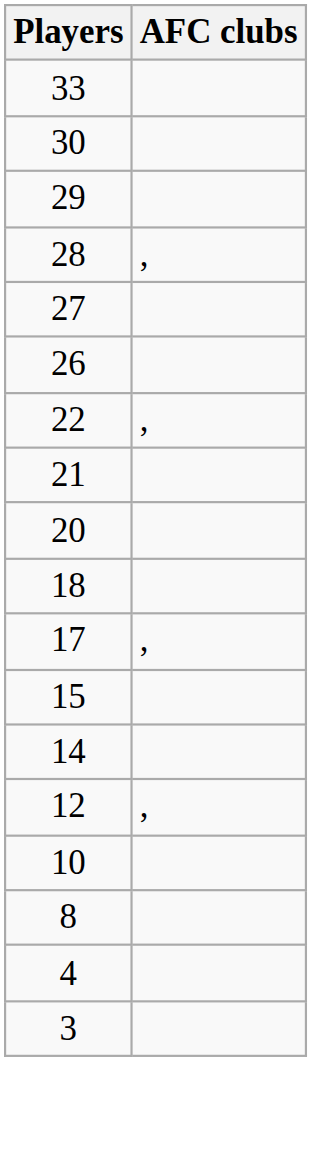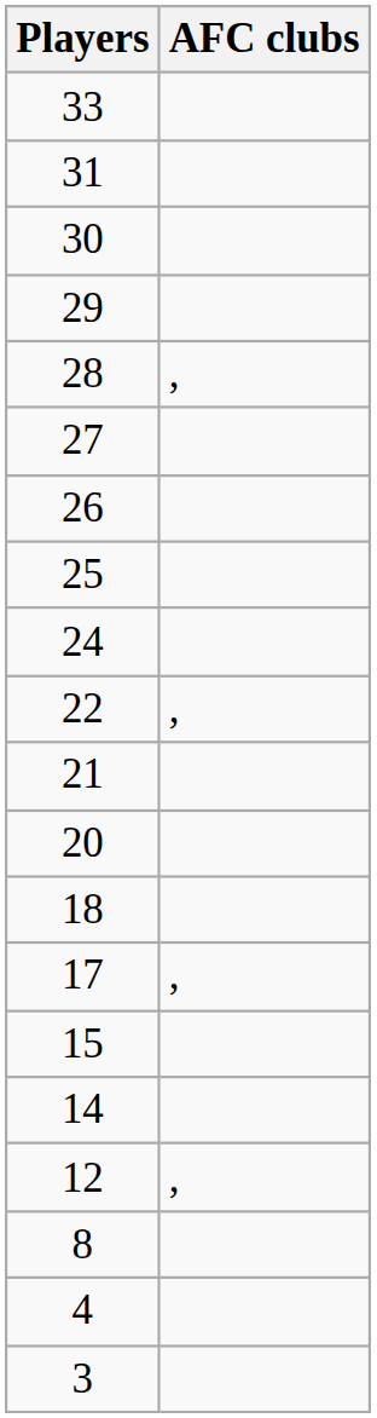+ row: 31
+ row: 25
+ row: 24
- row: 10
